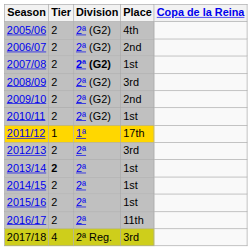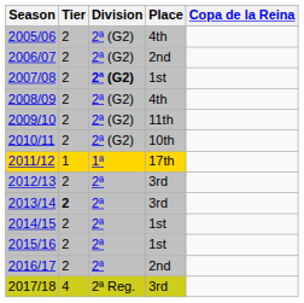2008/09 | Place: 3rd -> 4th
2009/10 | Place: 2nd -> 11th
2010/11 | Place: 1st -> 10th
2013/14 | Place: 1st -> 3rd
2016/17 | Place: 11th -> 2nd
